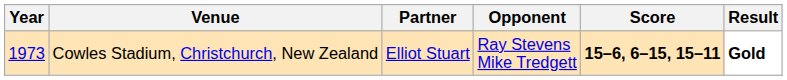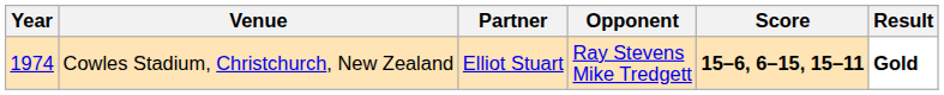Cowles Stadium, Christchurch, New Zealand | Year: 1973 -> 1974
